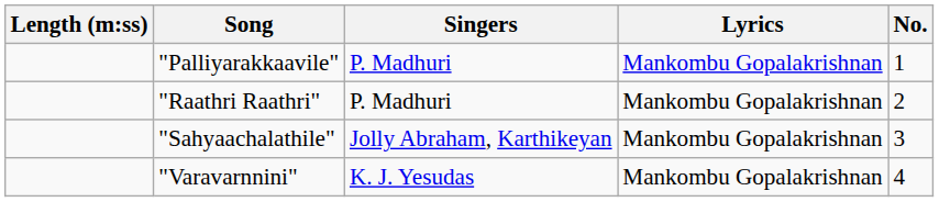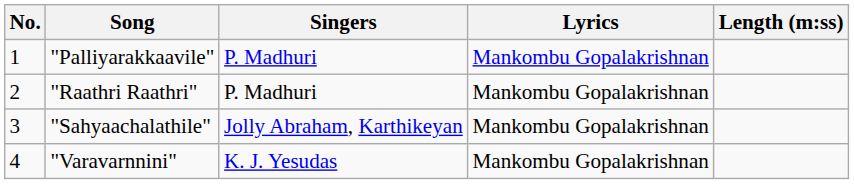columns swapped: No. <-> Length (m:ss)
